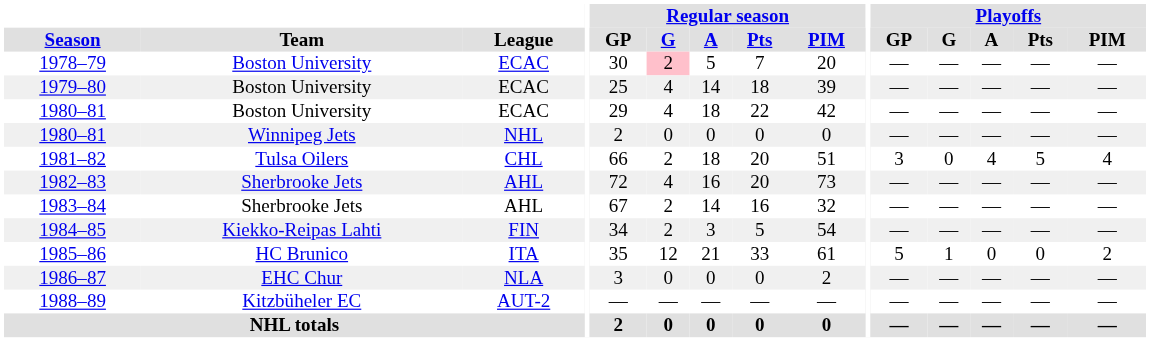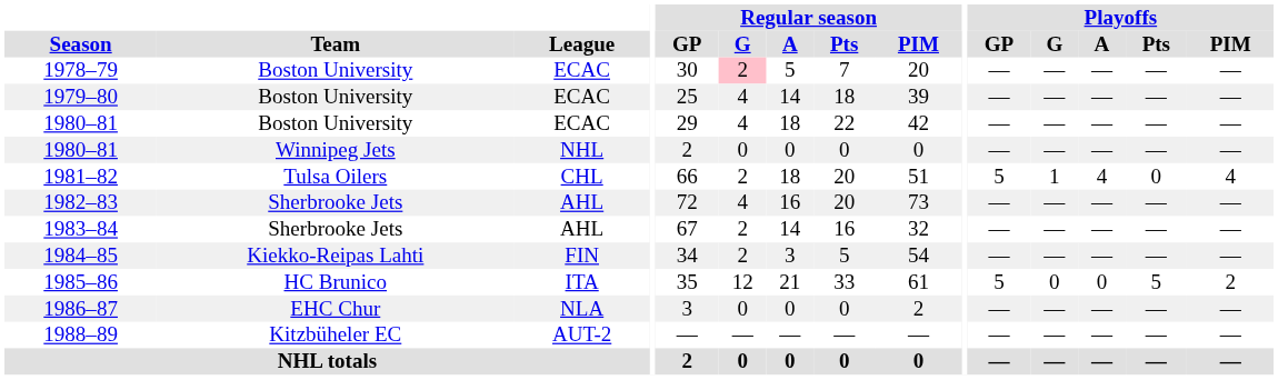1981–82 | Playoffs / GP: 3 -> 5
1981–82 | Playoffs / G: 0 -> 1
1981–82 | Playoffs / Pts: 5 -> 0
1985–86 | Playoffs / G: 1 -> 0
1985–86 | Playoffs / Pts: 0 -> 5
